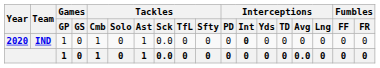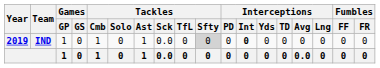IND | Year: 2020 -> 2019
IND | Tackles / Sfty: no background -> lightgrey background
